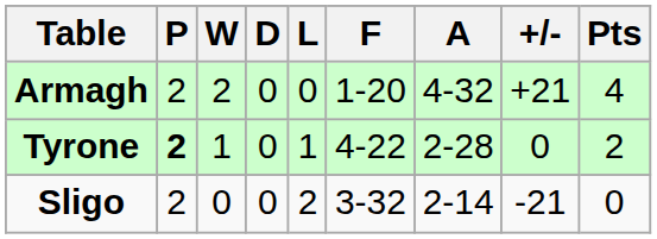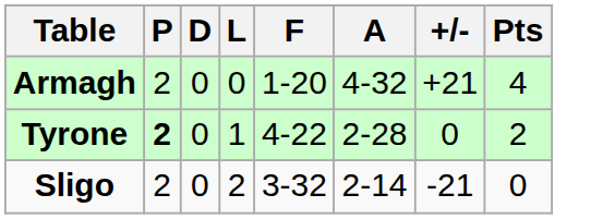- column: W | 2 | 1 | 0
